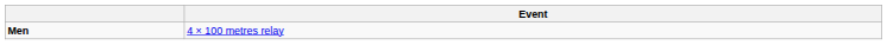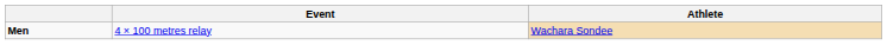+ column: Athlete | Wachara Sondee
